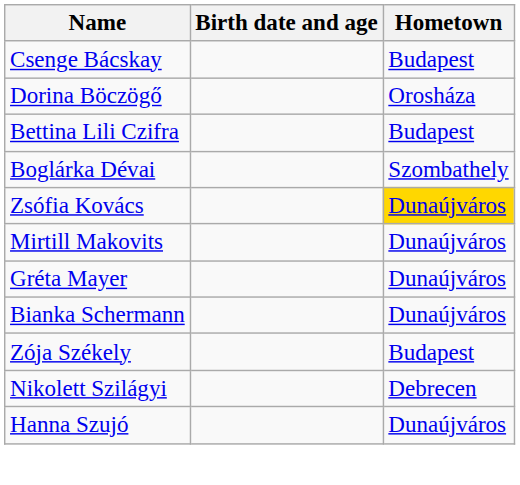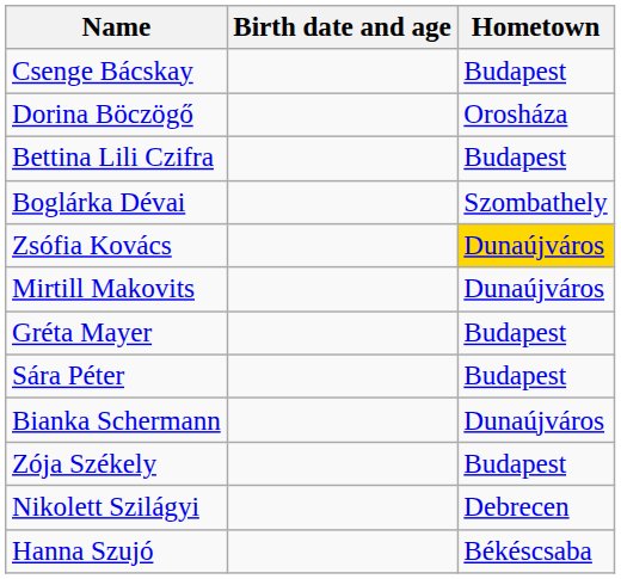Gréta Mayer | Hometown: Dunaújváros -> Budapest
+ row: Sára Péter | Budapest
Hanna Szujó | Hometown: Dunaújváros -> Békéscsaba
